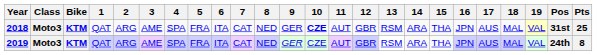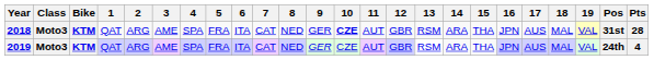2018 | Pts: 25 -> 28
2019 | Pts: 8 -> 4
